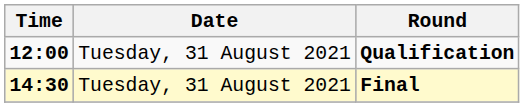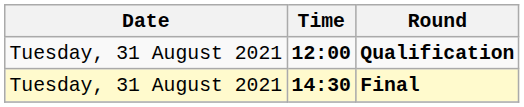columns swapped: Date <-> Time
